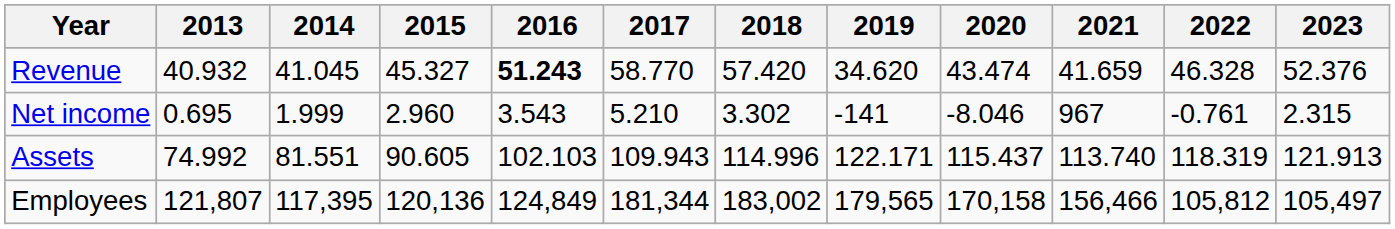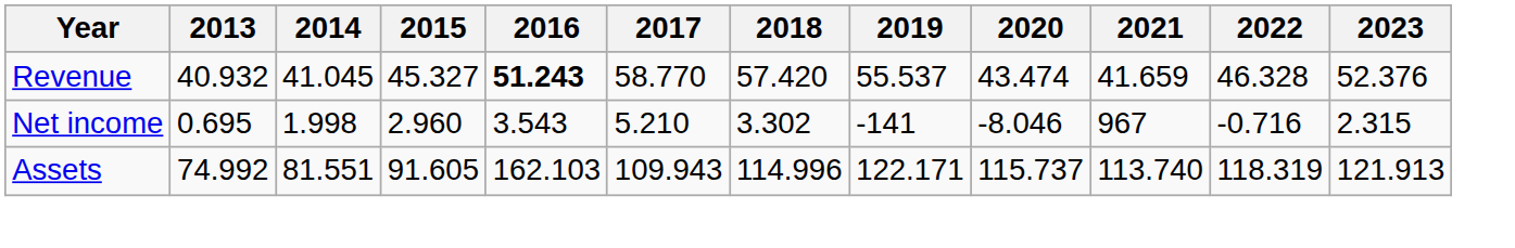Revenue | 2019: 34.620 -> 55.537
Net income | 2014: 1.999 -> 1.998
Net income | 2022: -0.761 -> -0.716
Assets | 2015: 90.605 -> 91.605
Assets | 2016: 102.103 -> 162.103
Assets | 2020: 115.437 -> 115.737
- row: Employees | 121,807 | 117,395 | 120,136 | 124,849 | 181,344 | 183,002 | 179,565 | 170,158 | 156,466 | 105,812 | 105,497
